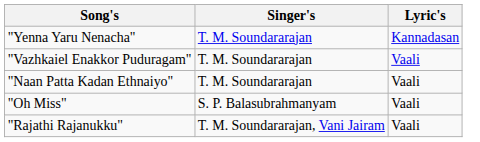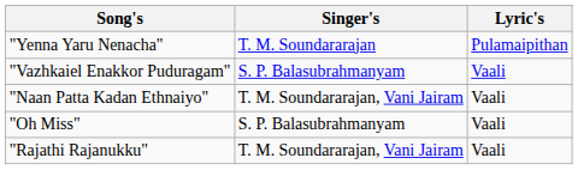"Yenna Yaru Nenacha" | Lyric's: Kannadasan -> Pulamaipithan
"Vazhkaiel Enakkor Puduragam" | Singer's: T. M. Soundararajan -> S. P. Balasubrahmanyam
"Naan Patta Kadan Ethnaiyo" | Singer's: T. M. Soundararajan -> T. M. Soundararajan, Vani Jairam
